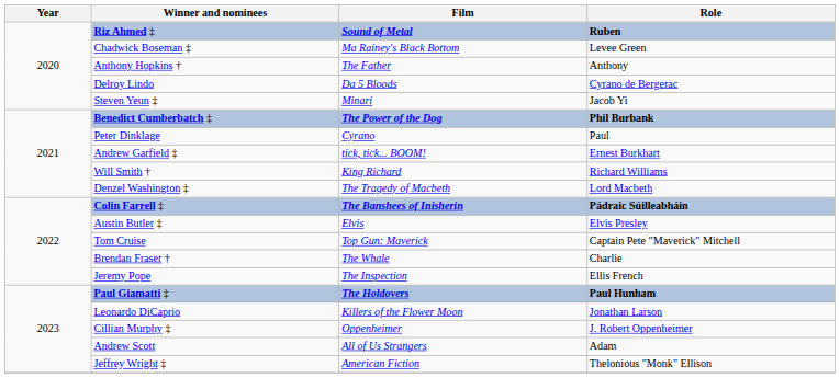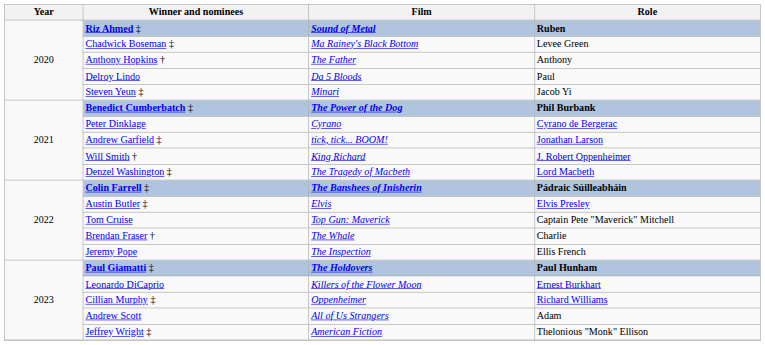Delroy Lindo | Role: Cyrano de Bergerac -> Paul
Peter Dinklage | Role: Paul -> Cyrano de Bergerac
Andrew Garfield ‡ | Role: Ernest Burkhart -> Jonathan Larson
Will Smith † | Role: Richard Williams -> J. Robert Oppenheimer
Leonardo DiCaprio | Role: Jonathan Larson -> Ernest Burkhart
Cillian Murphy ‡ | Role: J. Robert Oppenheimer -> Richard Williams
